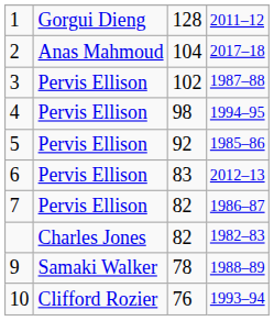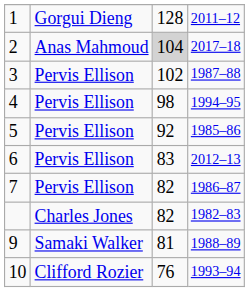2 | column 3: no background -> lightgrey background
9 | column 3: 78 -> 81
